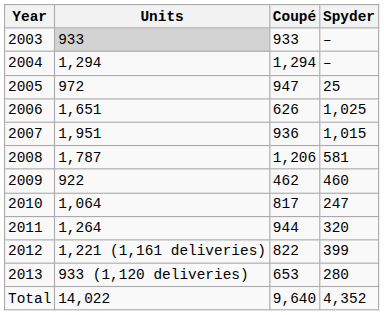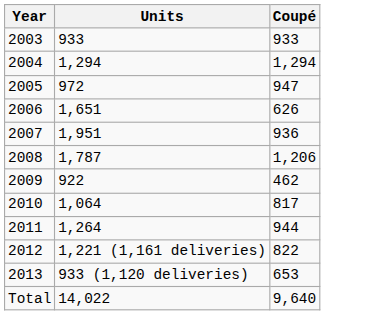- column: Spyder | – | – | 25 | 1,025 | 1,015 | 581 | 460 | 247 | 320 | 399 | 280 | 4,352
2003 | Units: lightgrey background -> no background
